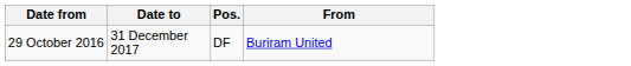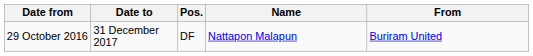+ column: Name | Nattapon Malapun
